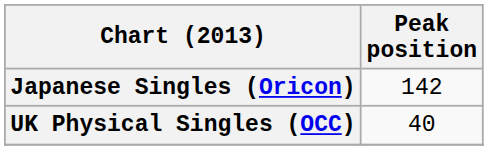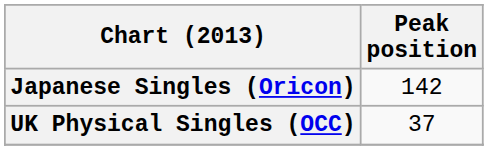UK Physical Singles (OCC) | Peak position: 40 -> 37
